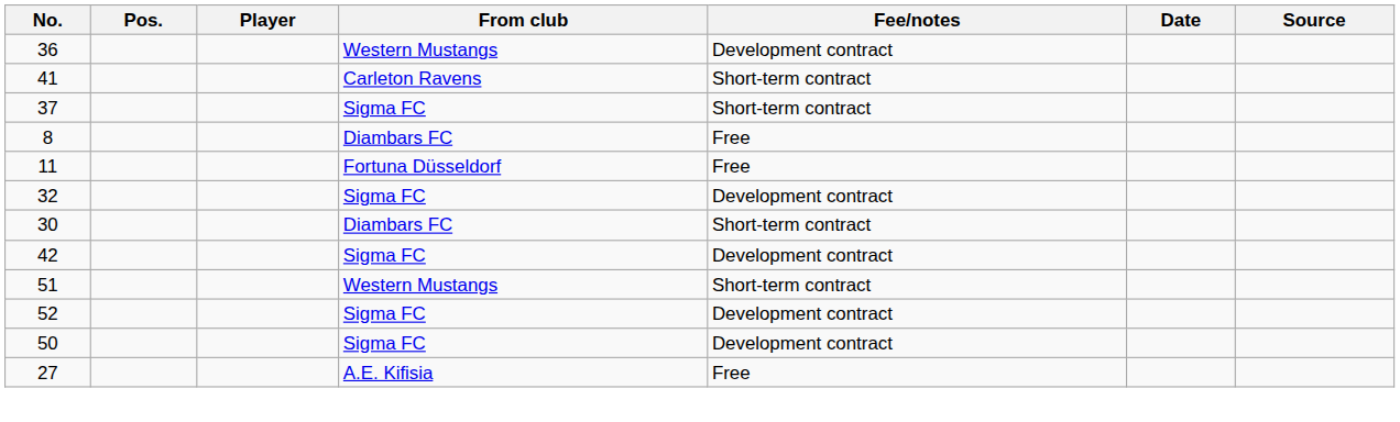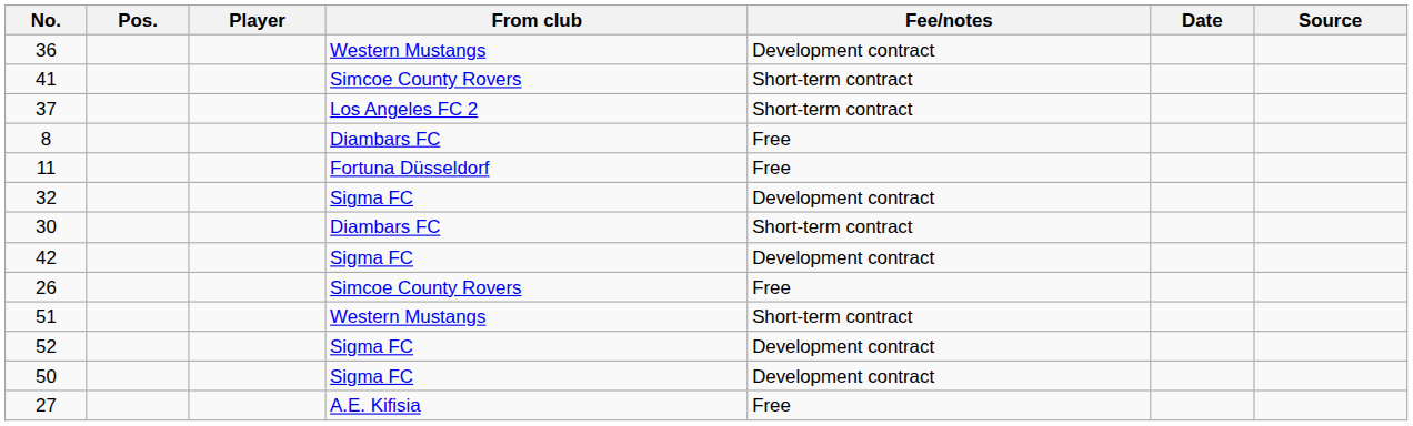41 | From club: Carleton Ravens -> Simcoe County Rovers
37 | From club: Sigma FC -> Los Angeles FC 2
+ row: 26 | Simcoe County Rovers | Free
